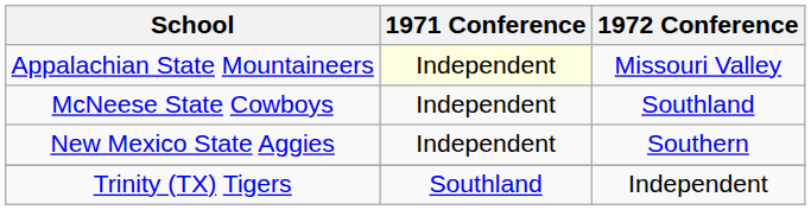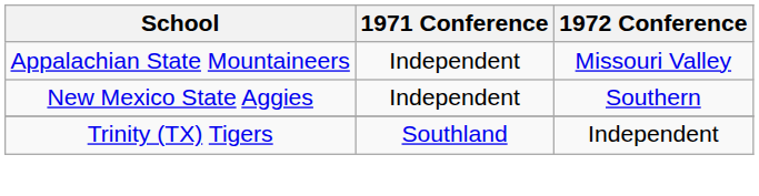Appalachian State Mountaineers | 1971 Conference: lightyellow background -> no background
- row: McNeese State Cowboys | Independent | Southland
